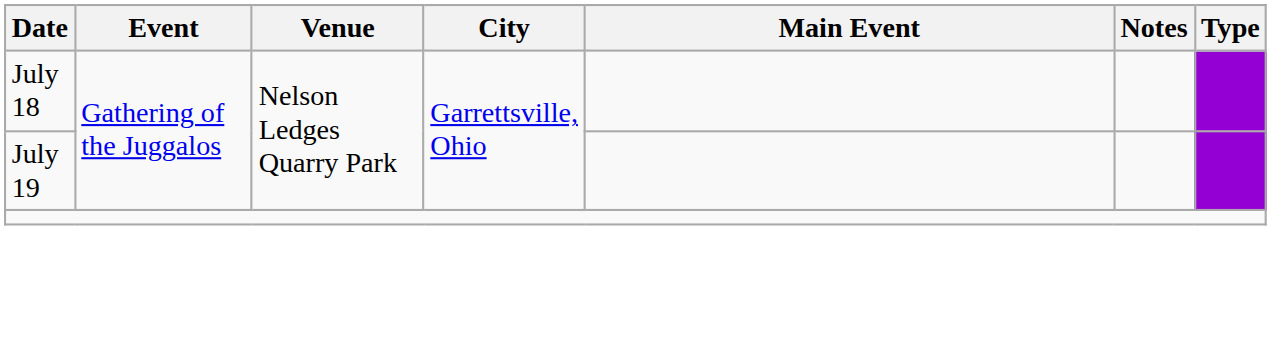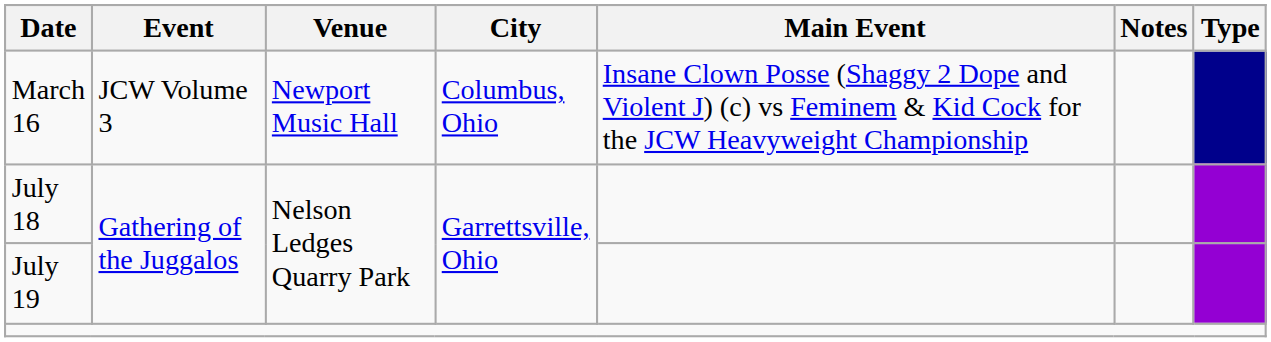+ row: March 16 | JCW Volume 3 | Newport Music Hall | Columbus, Ohio | Insane Clown Posse (Shaggy 2 Dope and Violent J) (c) vs Feminem & Kid Cock for the JCW Heavyweight Championship
